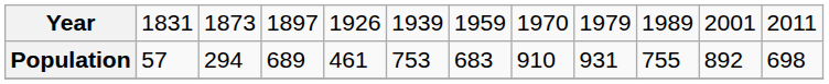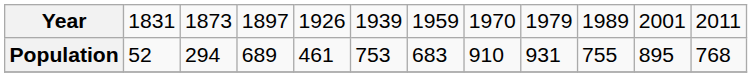Population | column 2: 57 -> 52
Population | column 11: 892 -> 895
Population | column 12: 698 -> 768
